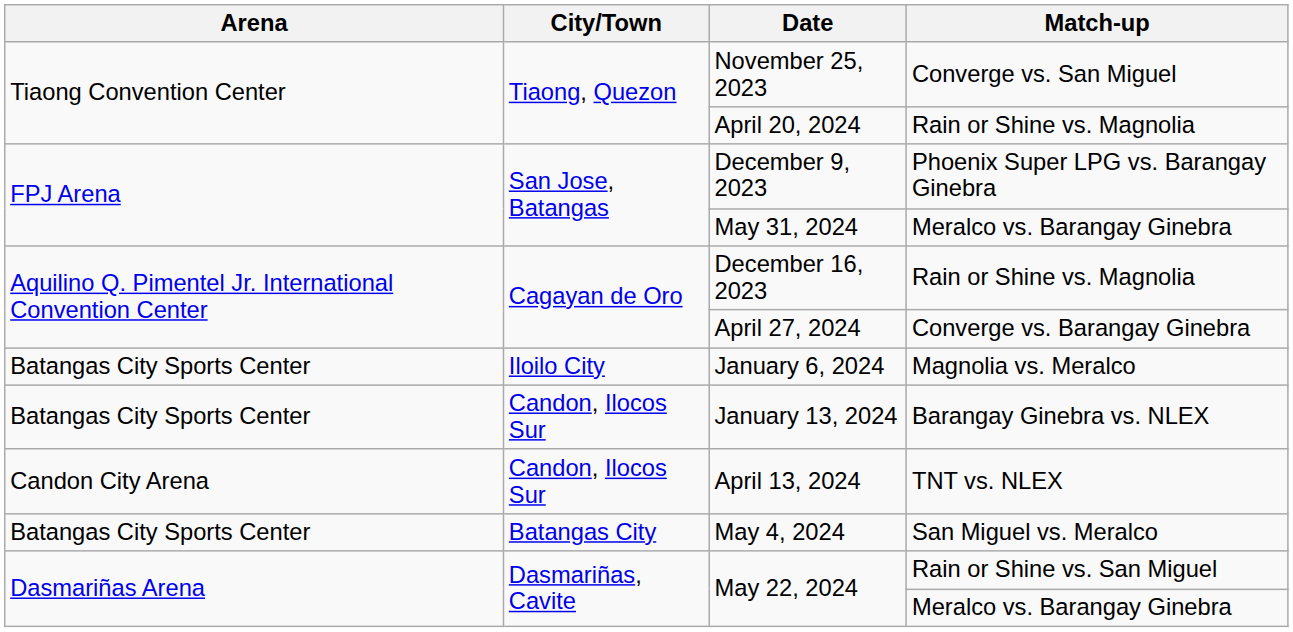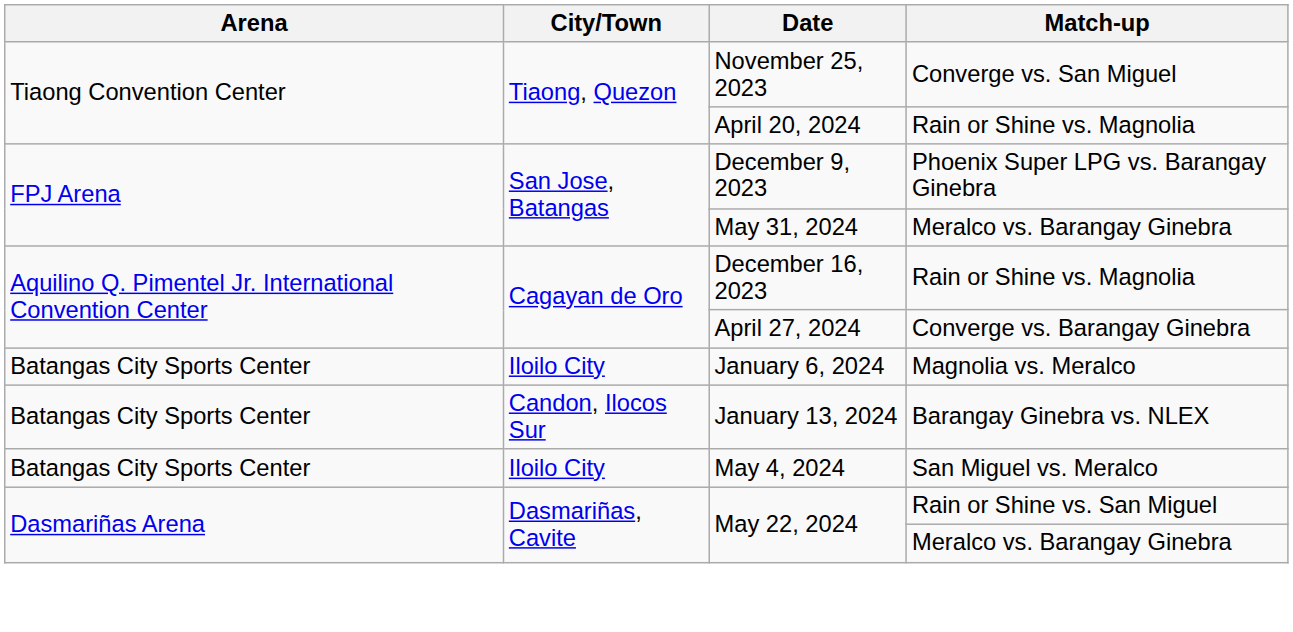- row: Candon City Arena | Candon, Ilocos Sur | April 13, 2024 | TNT vs. NLEX
May 4, 2024 | City/Town: Batangas City -> Iloilo City
